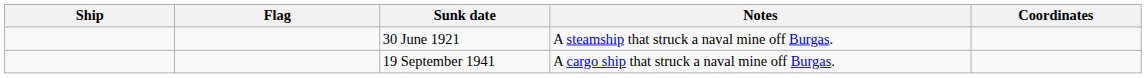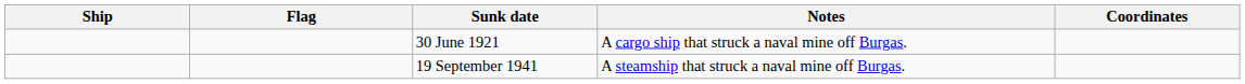30 June 1921 | Notes: A steamship that struck a naval mine off Burgas. -> A cargo ship that struck a naval mine off Burgas.
19 September 1941 | Notes: A cargo ship that struck a naval mine off Burgas. -> A steamship that struck a naval mine off Burgas.
